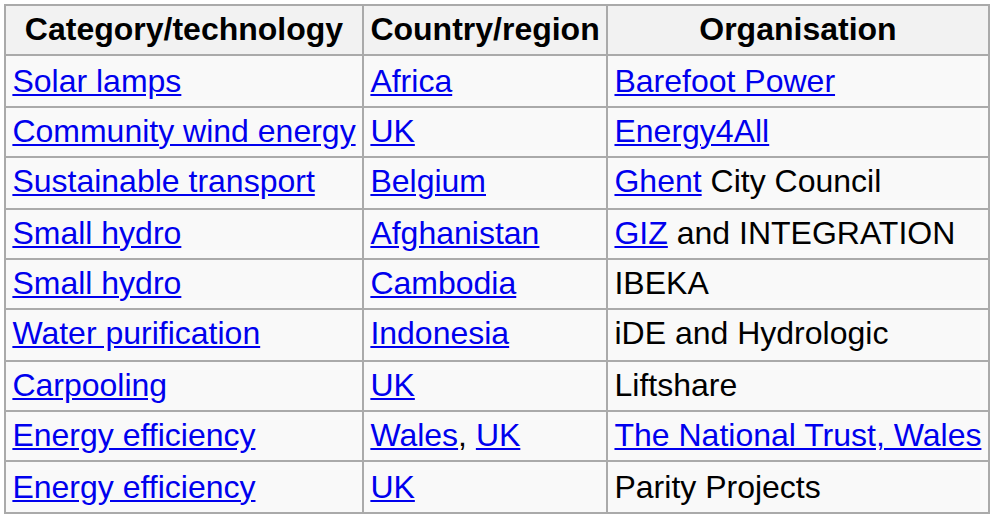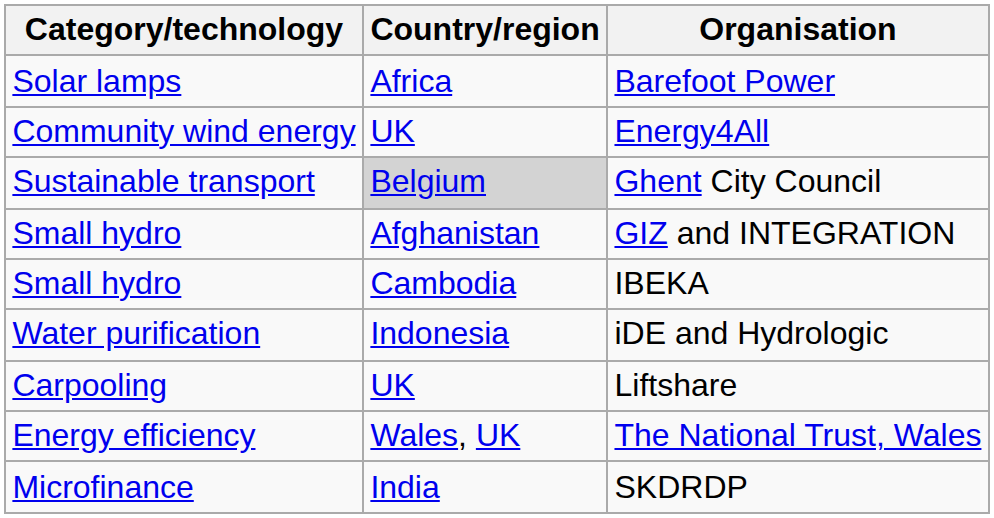Ghent City Council | Country/region: no background -> lightgrey background
- row: Energy efficiency | UK | Parity Projects
+ row: Microfinance | India | SKDRDP
